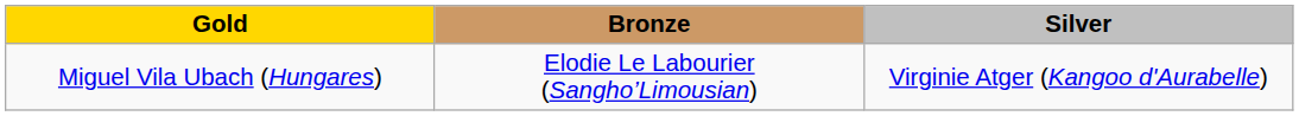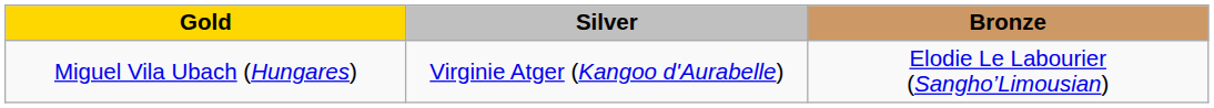columns swapped: Silver <-> Bronze
